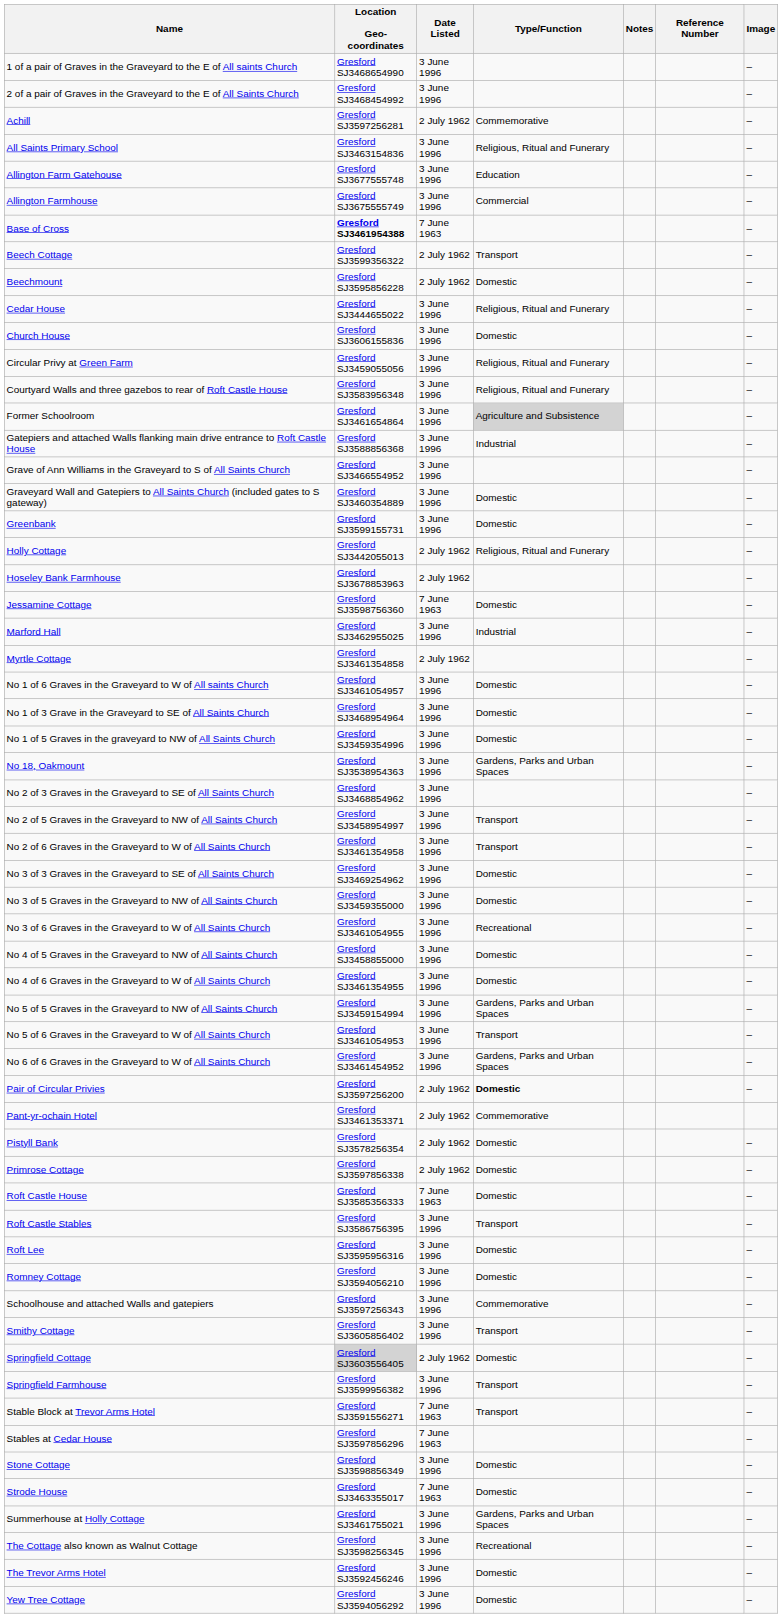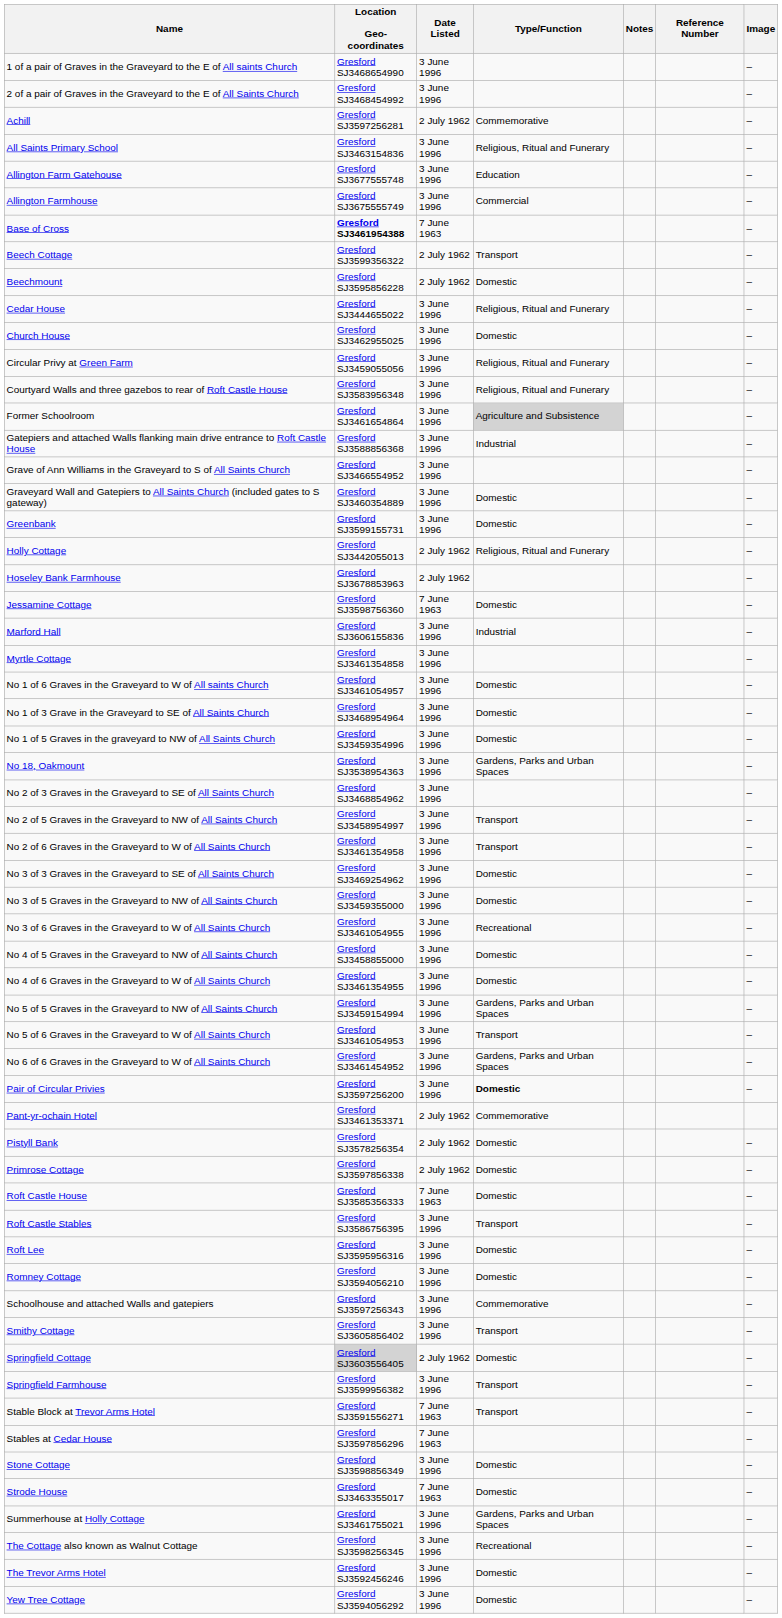Church House | Location Geo-coordinates: Gresford SJ3606155836 -> Gresford SJ3462955025
Marford Hall | Location Geo-coordinates: Gresford SJ3462955025 -> Gresford SJ3606155836
Myrtle Cottage | Date Listed: 2 July 1962 -> 3 June 1996
Pair of Circular Privies | Date Listed: 2 July 1962 -> 3 June 1996
